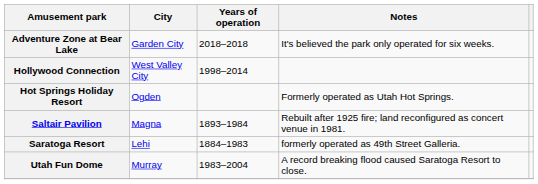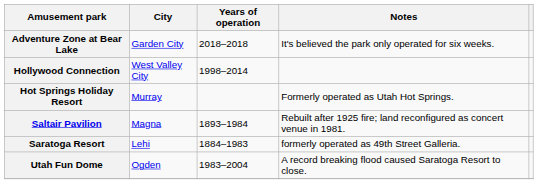Hot Springs Holiday Resort | City: Ogden -> Murray
Utah Fun Dome | City: Murray -> Ogden
